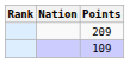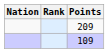columns swapped: Rank <-> Nation
